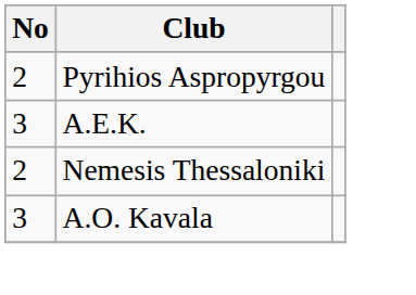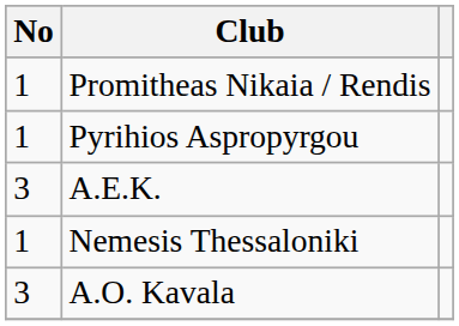+ row: 1 | Promitheas Nikaia / Rendis
Pyrihios Aspropyrgou | No: 2 -> 1
Nemesis Thessaloniki | No: 2 -> 1
